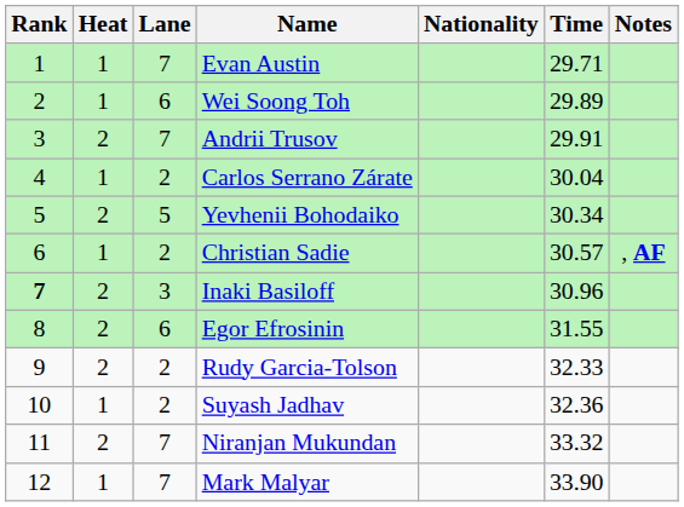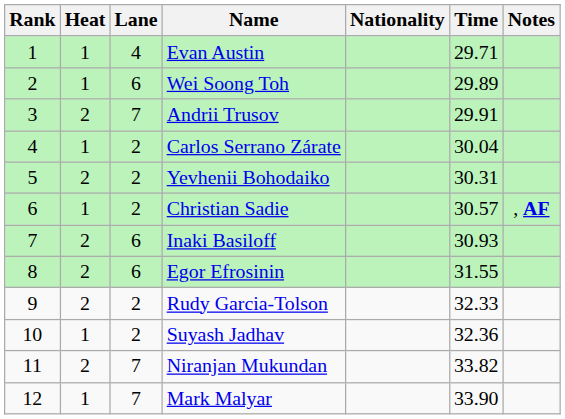Evan Austin | Lane: 7 -> 4
Yevhenii Bohodaiko | Lane: 5 -> 2
Yevhenii Bohodaiko | Time: 30.34 -> 30.31
Inaki Basiloff | Rank: bold -> normal
Inaki Basiloff | Lane: 3 -> 6
Inaki Basiloff | Time: 30.96 -> 30.93
Niranjan Mukundan | Time: 33.32 -> 33.82
